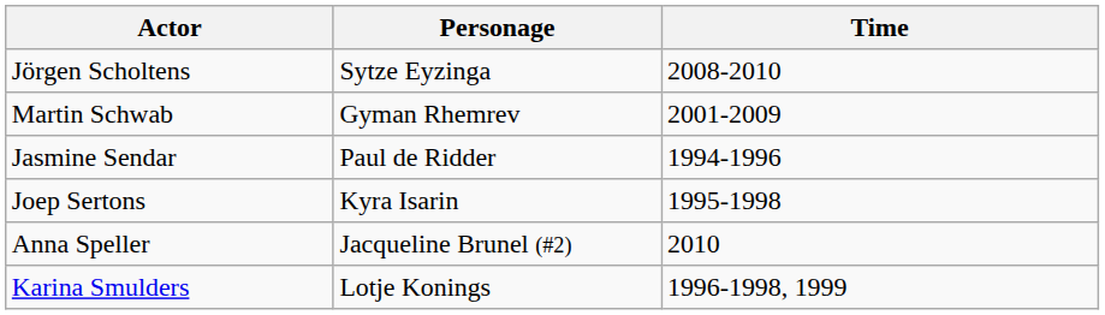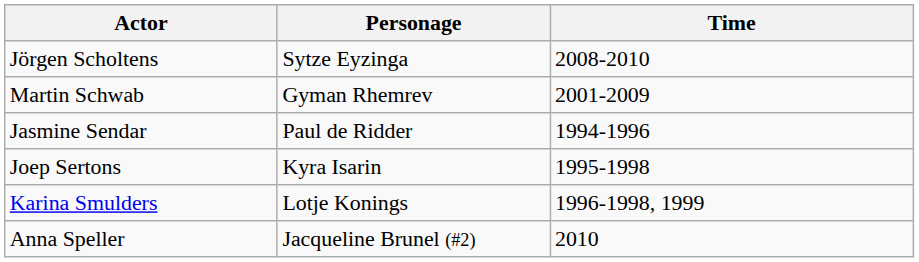rows swapped: Karina Smulders <-> Anna Speller
